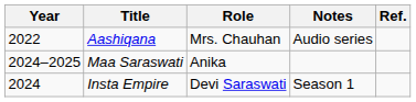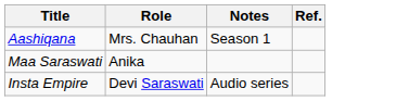- column: Year | 2022 | 2024–2025 | 2024
Aashiqana | Notes: Audio series -> Season 1
Insta Empire | Notes: Season 1 -> Audio series
